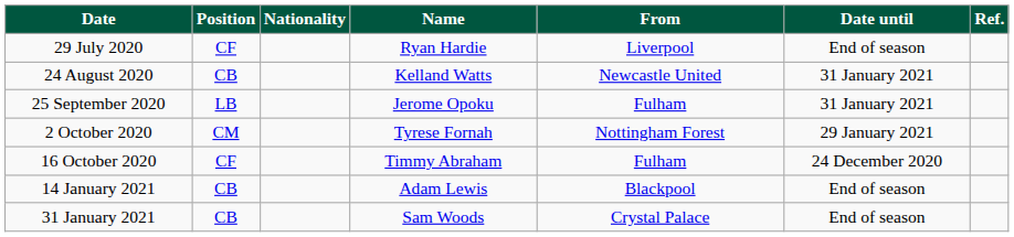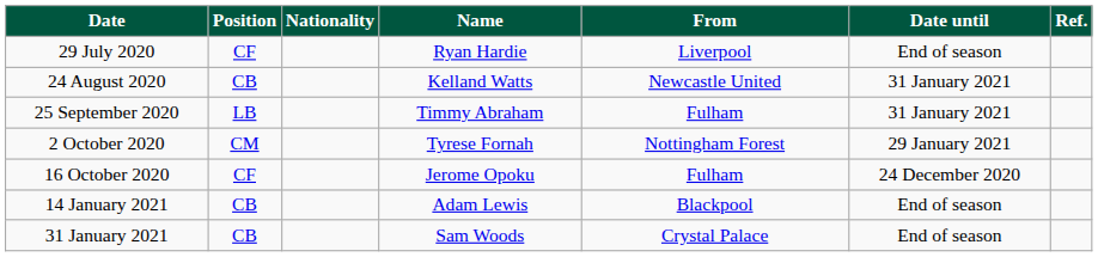25 September 2020 | Name: Jerome Opoku -> Timmy Abraham
16 October 2020 | Name: Timmy Abraham -> Jerome Opoku
